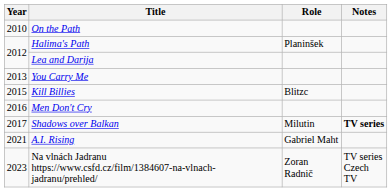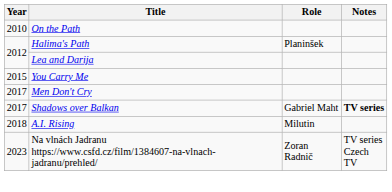You Carry Me | Year: 2013 -> 2015
- row: 2015 | Kill Billies | Blitzc
Men Don't Cry | Year: 2016 -> 2017
Shadows over Balkan | Role: Milutin -> Gabriel Maht
A.I. Rising | Year: 2021 -> 2018
A.I. Rising | Role: Gabriel Maht -> Milutin
